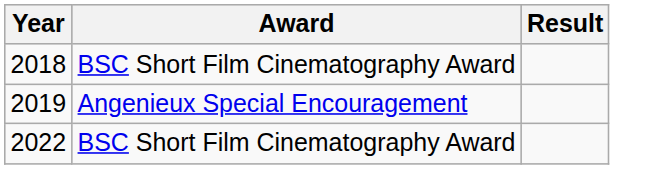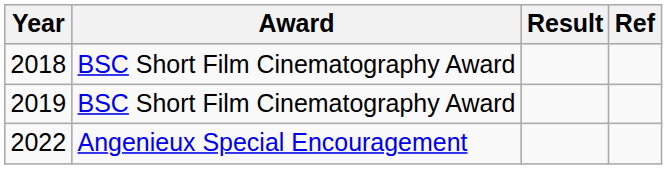+ column: Ref
2019 | Award: Angenieux Special Encouragement -> BSC Short Film Cinematography Award
2022 | Award: BSC Short Film Cinematography Award -> Angenieux Special Encouragement
